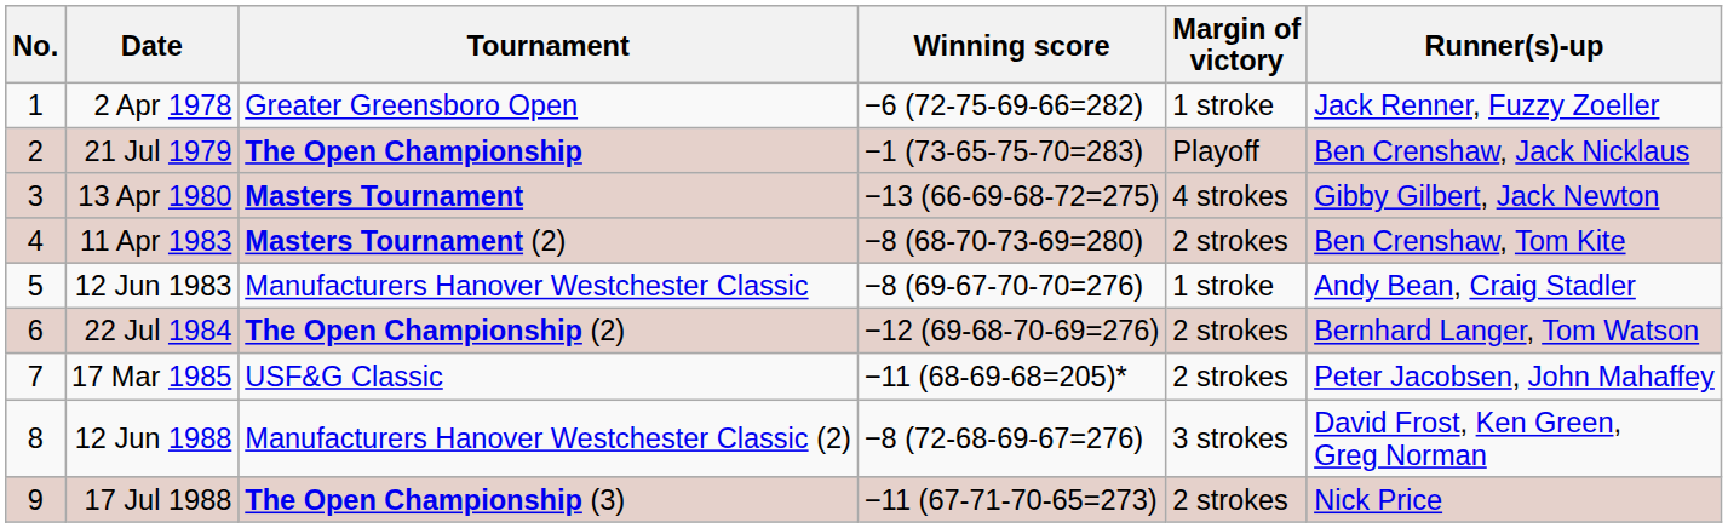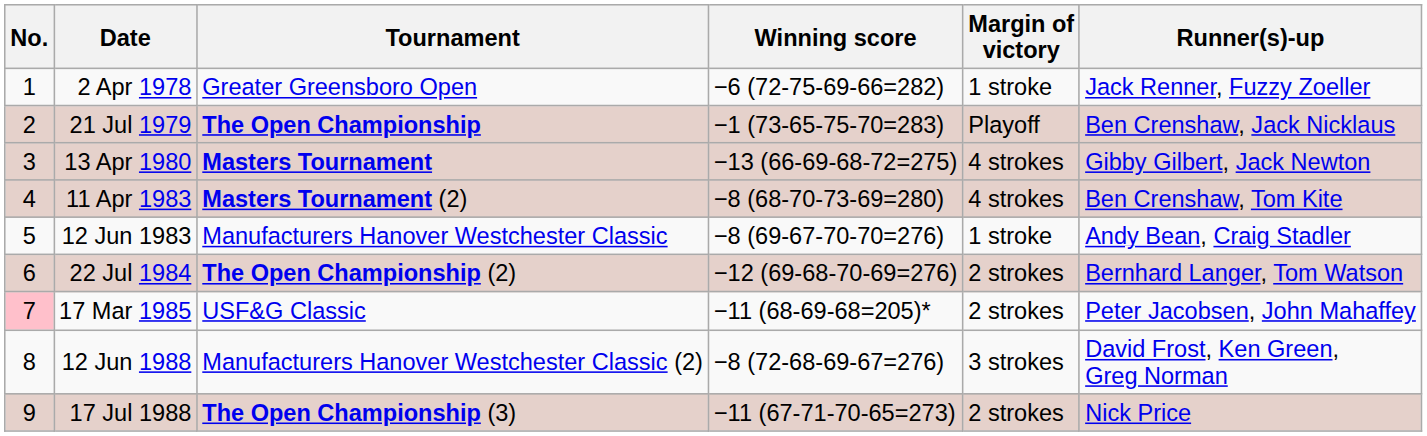11 Apr 1983 | Margin of victory: 2 strokes -> 4 strokes
17 Mar 1985 | No.: no background -> pink background
